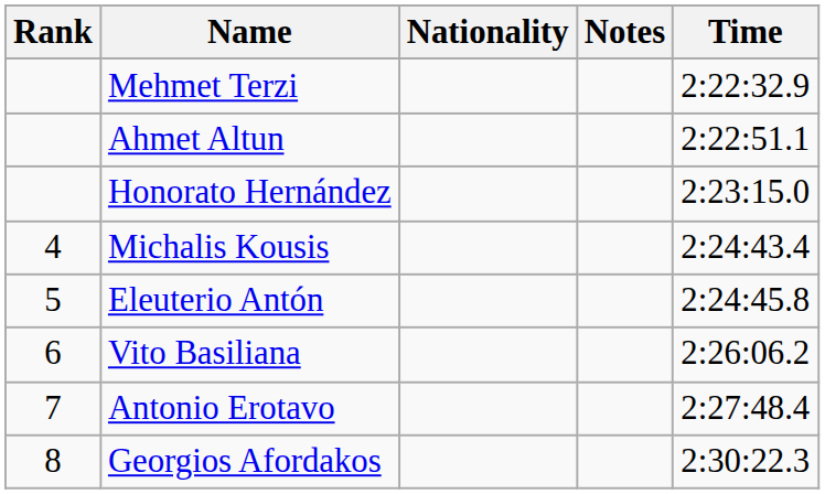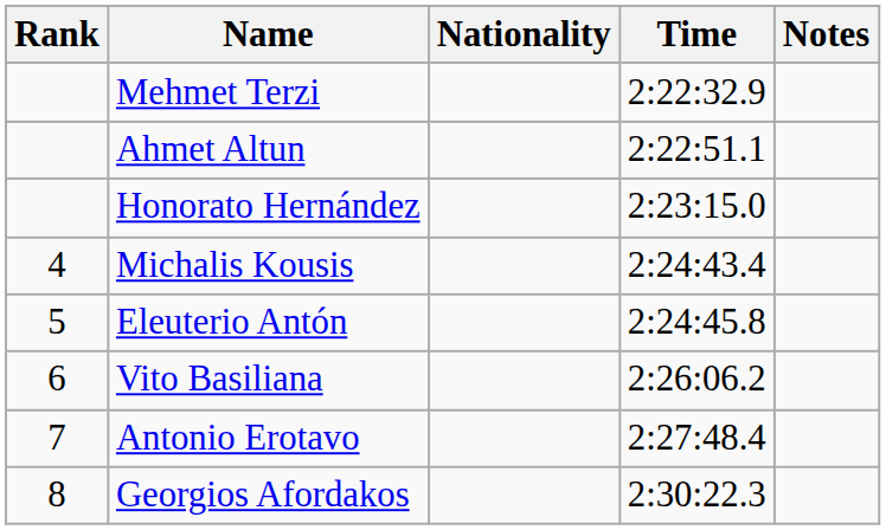columns swapped: Time <-> Notes
